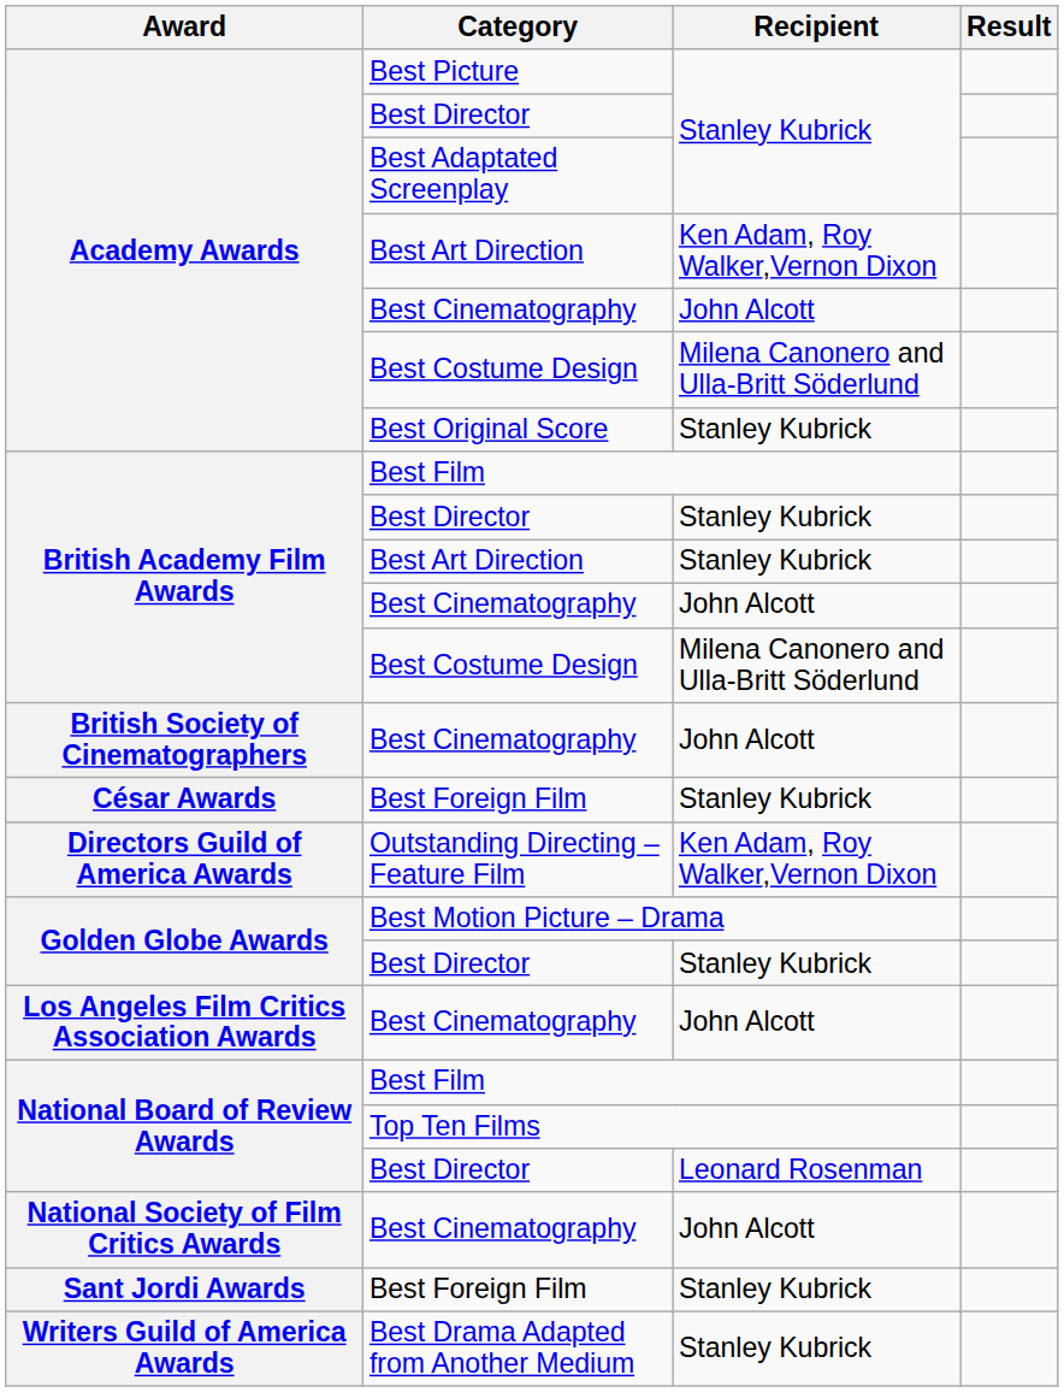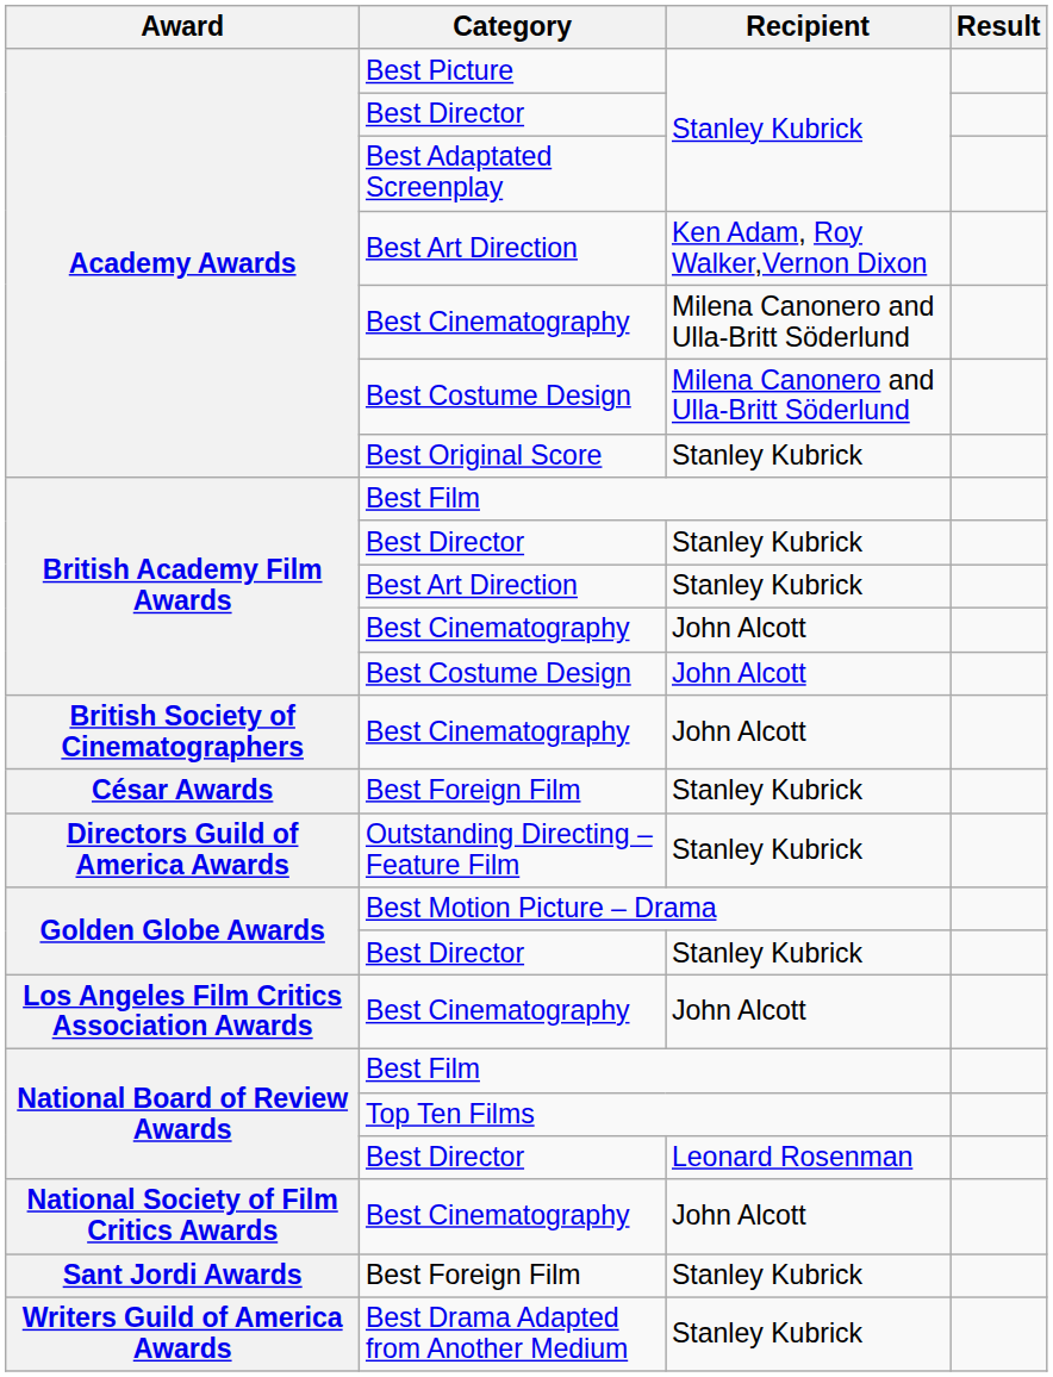Academy Awards / Best Cinematography | Recipient: John Alcott -> Milena Canonero and Ulla-Britt Söderlund
British Academy Film Awards / Best Costume Design | Recipient: Milena Canonero and Ulla-Britt Söderlund -> John Alcott
Outstanding Directing – Feature Film | Recipient: Ken Adam, Roy Walker,Vernon Dixon -> Stanley Kubrick
